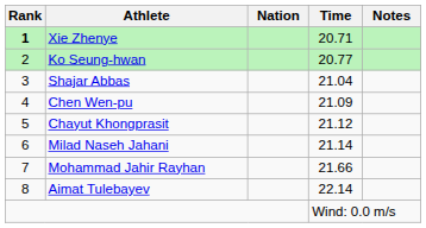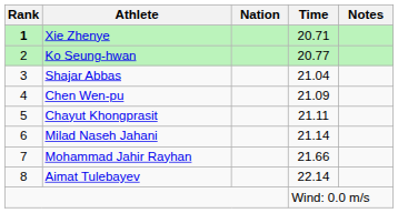Chayut Khongprasit | Time: 21.12 -> 21.11
